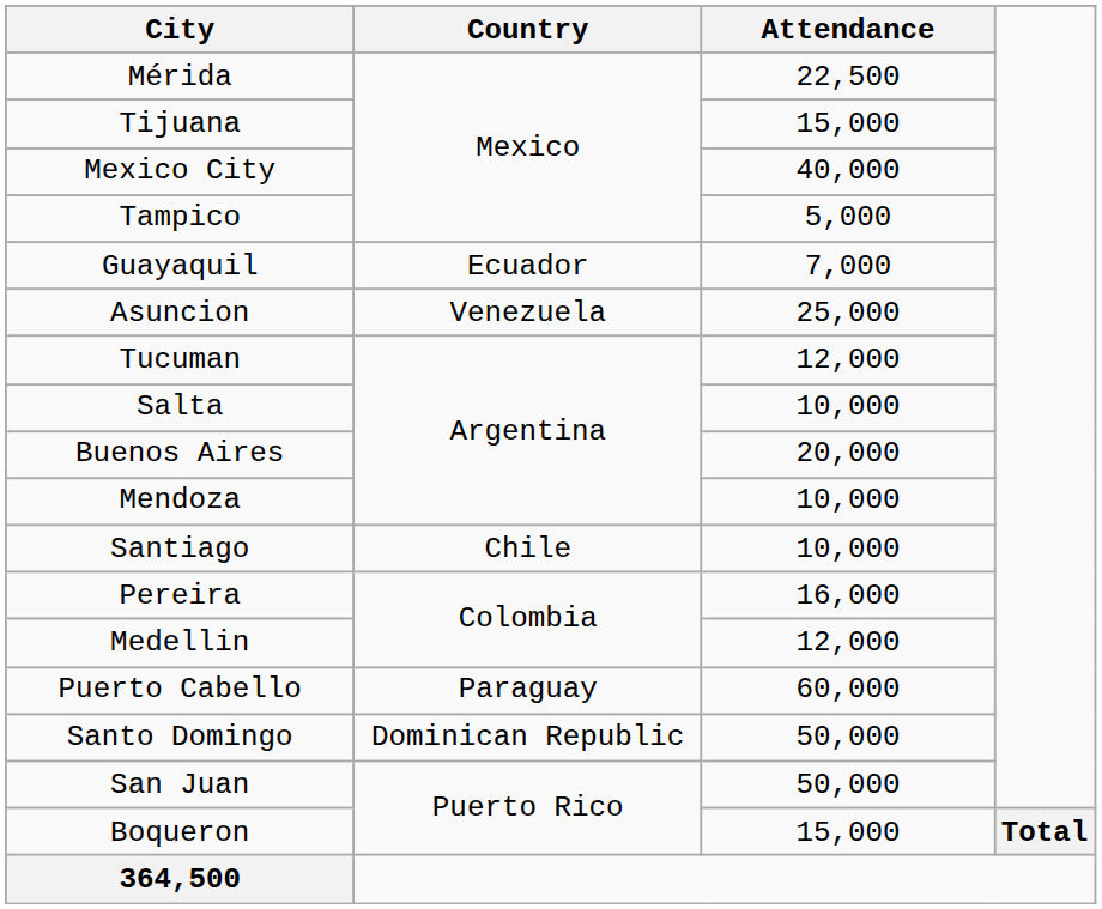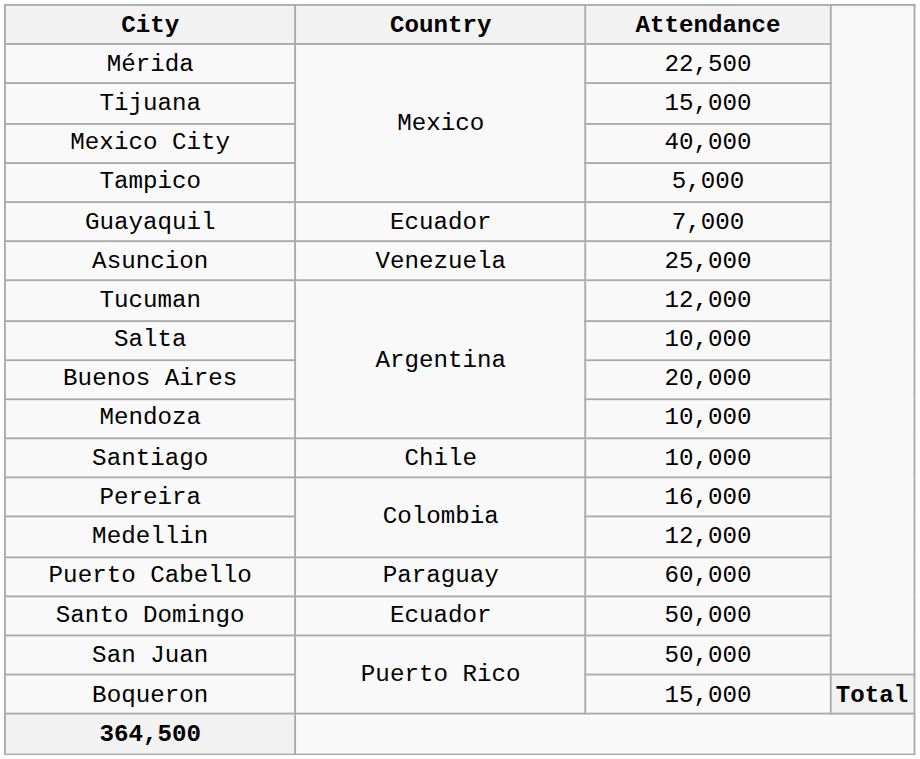Santo Domingo | Country: Dominican Republic -> Ecuador
